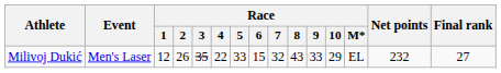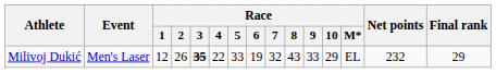Milivoj Dukić | Race / 3: normal -> bold
Milivoj Dukić | Race / 6: 15 -> 19
Milivoj Dukić | Final rank: 27 -> 29
